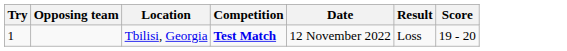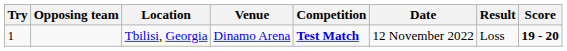+ column: Venue | Dinamo Arena
Tbilisi, Georgia | Score: normal -> bold
